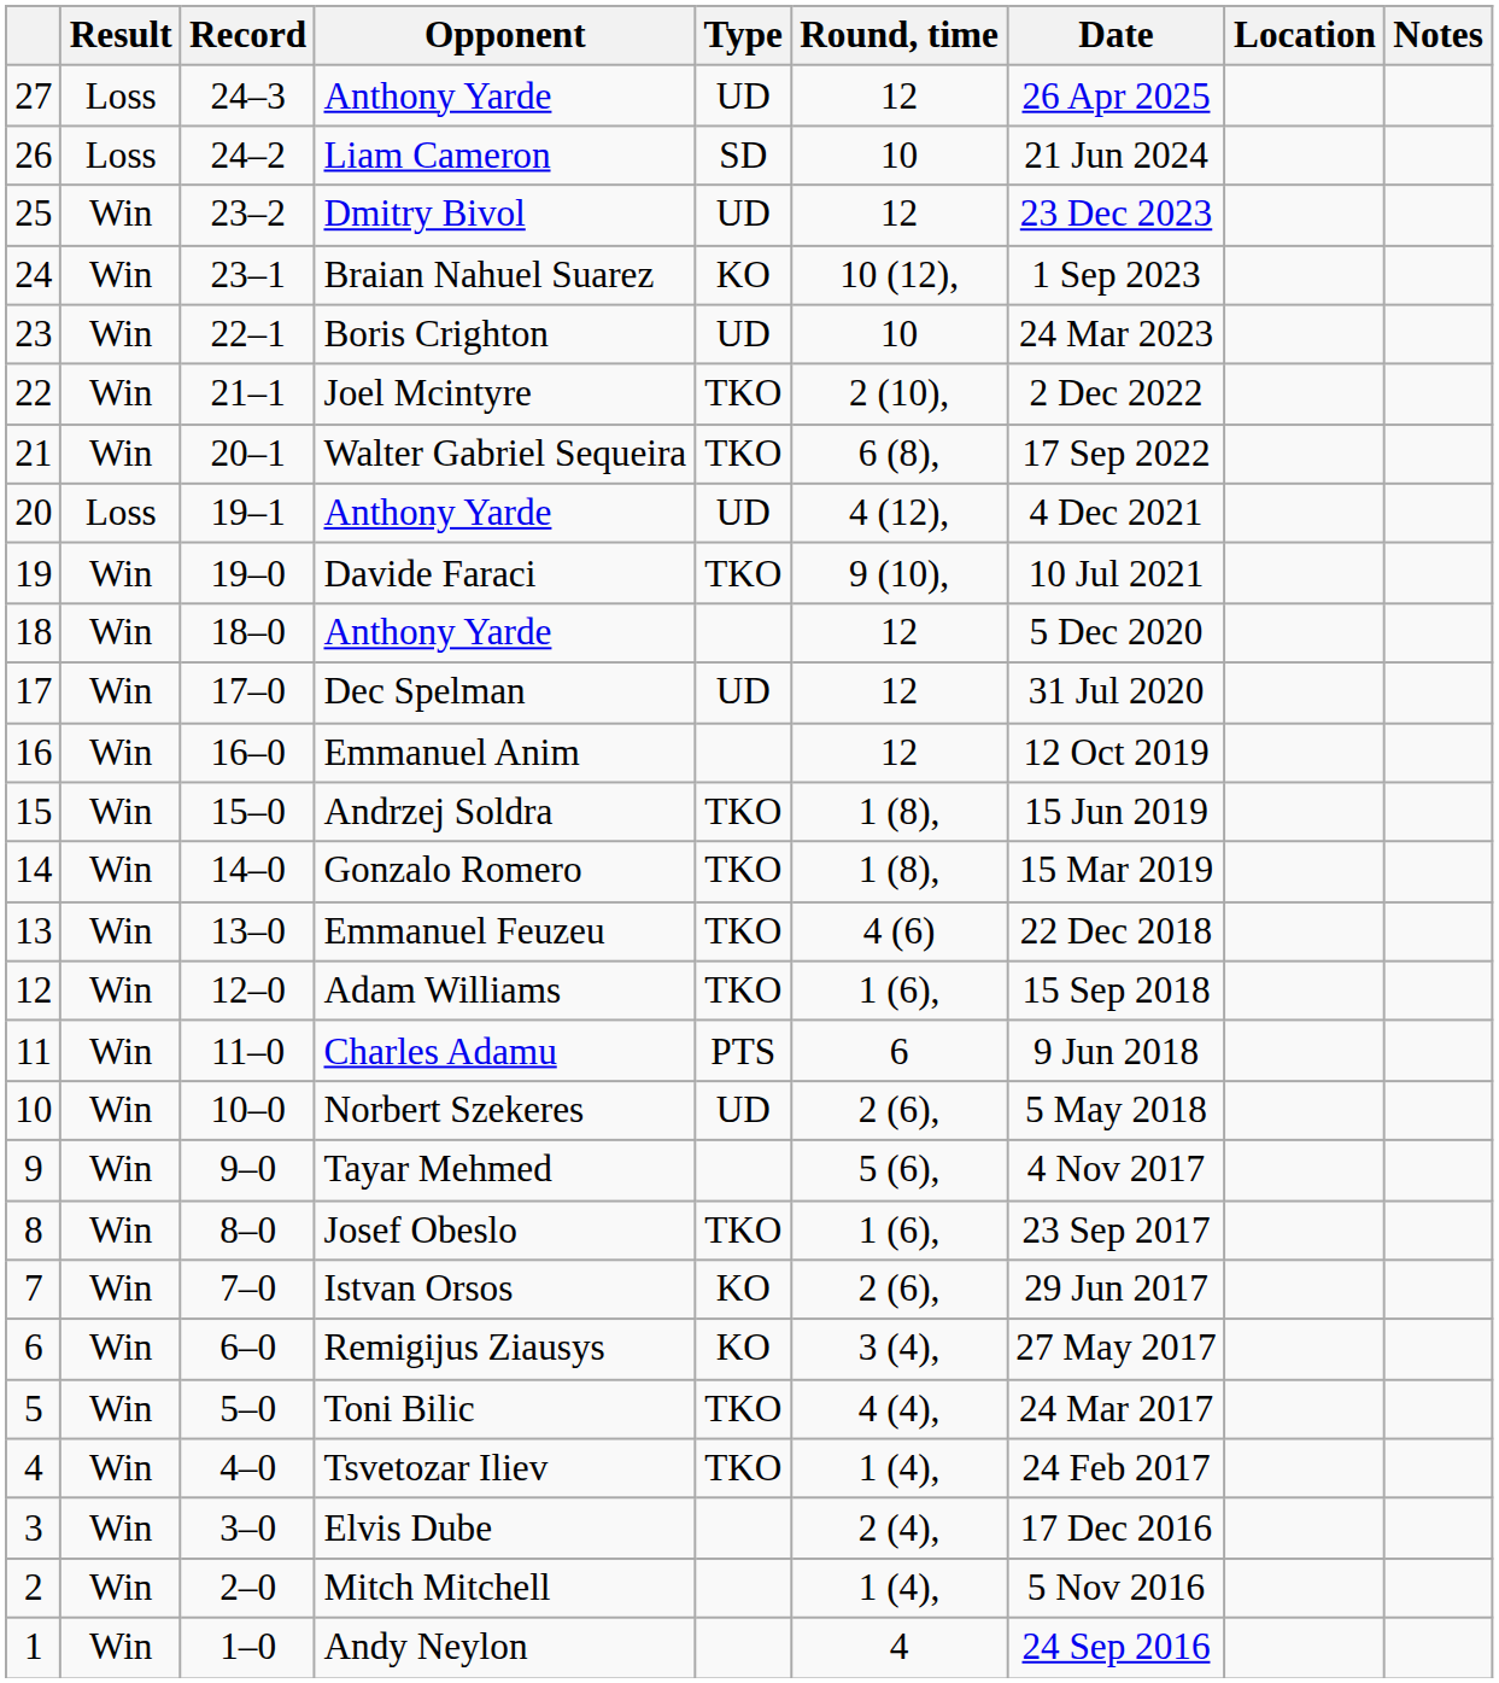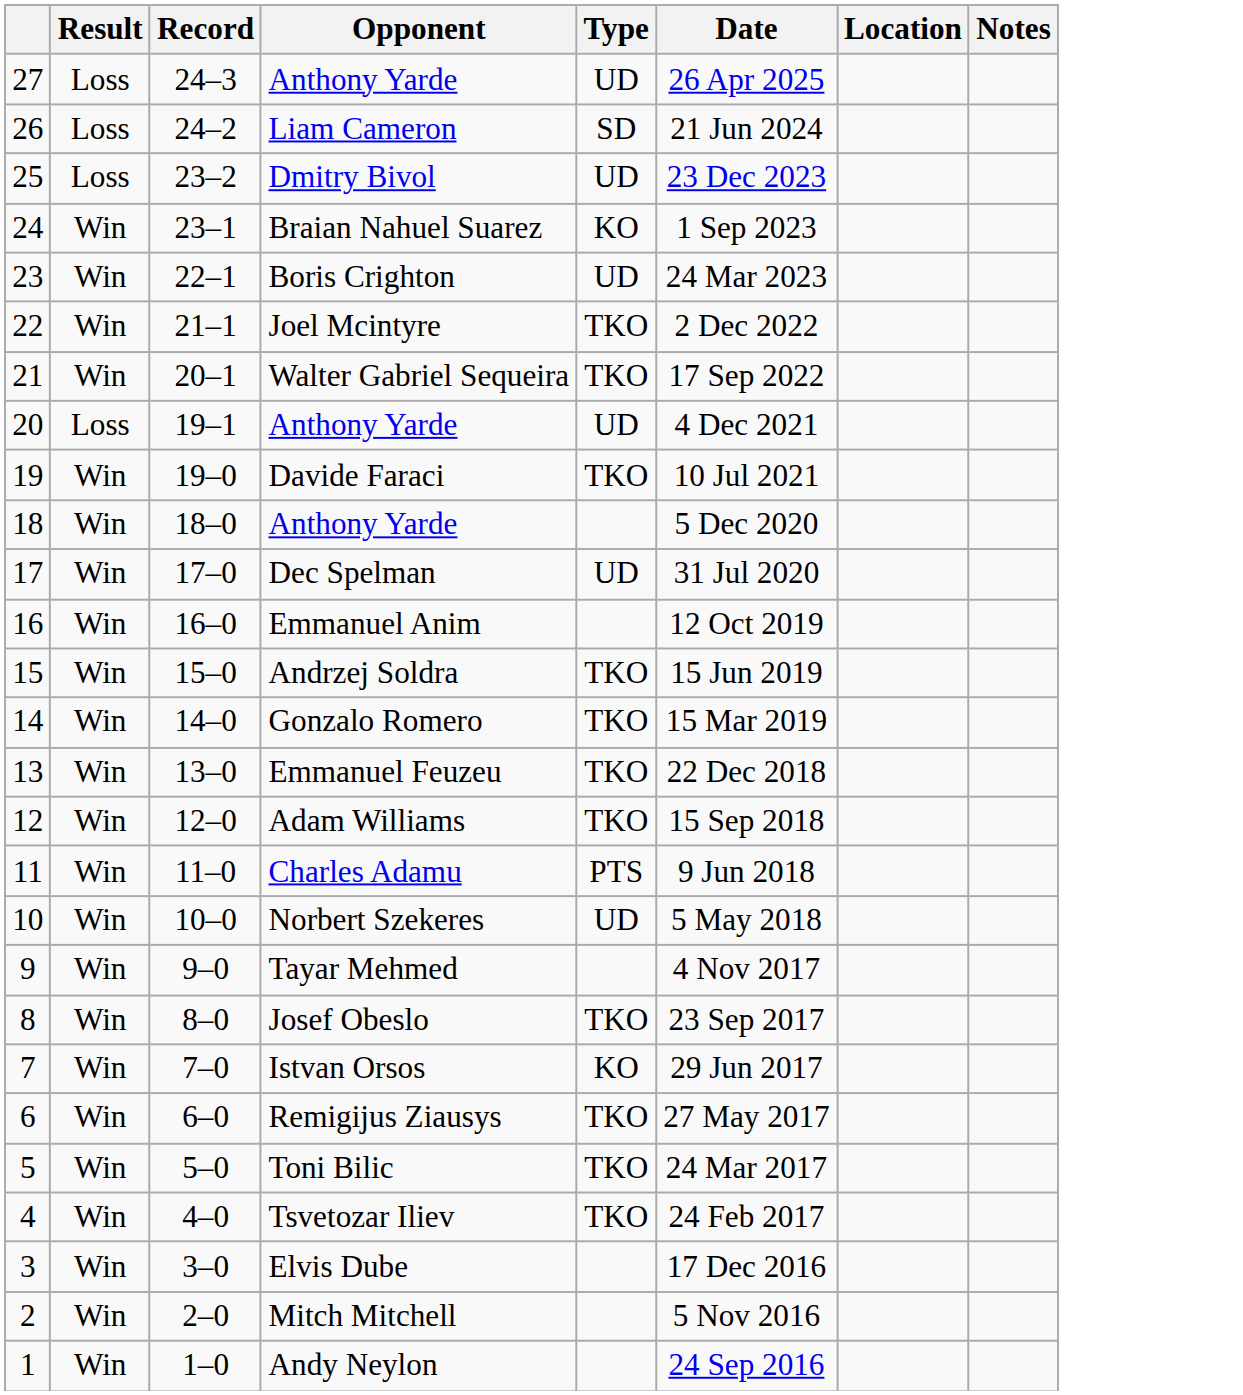- column: Round, time | 12 | 10 | 12 | 10 (12), | 10 | 2 (10), | 6 (8), | 4 (12), | 9 (10), | 12 | 12 | 12 | 1 (8), | 1 (8), | 4 (6) | 1 (6), | 6 | 2 (6), | 5 (6), | 1 (6), | 2 (6), | 3 (4), | 4 (4), | 1 (4), | 2 (4), | 1 (4), | 4
Dmitry Bivol | Result: Win -> Loss
Remigijus Ziausys | Type: KO -> TKO
